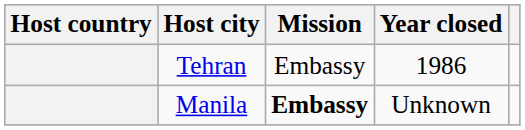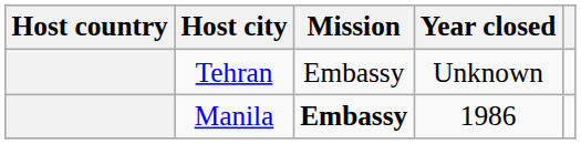Tehran | Year closed: 1986 -> Unknown
Manila | Year closed: Unknown -> 1986
